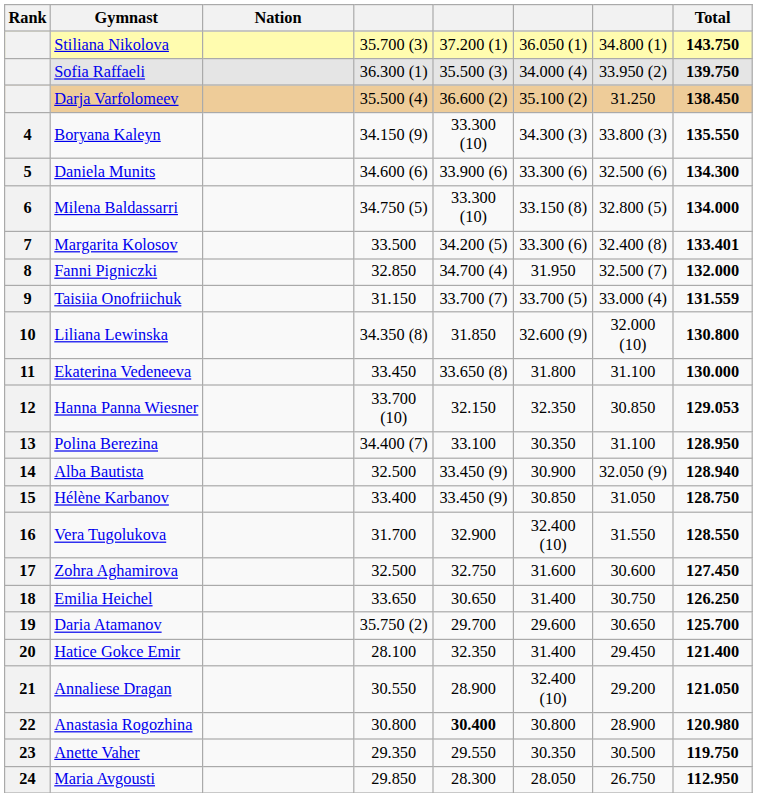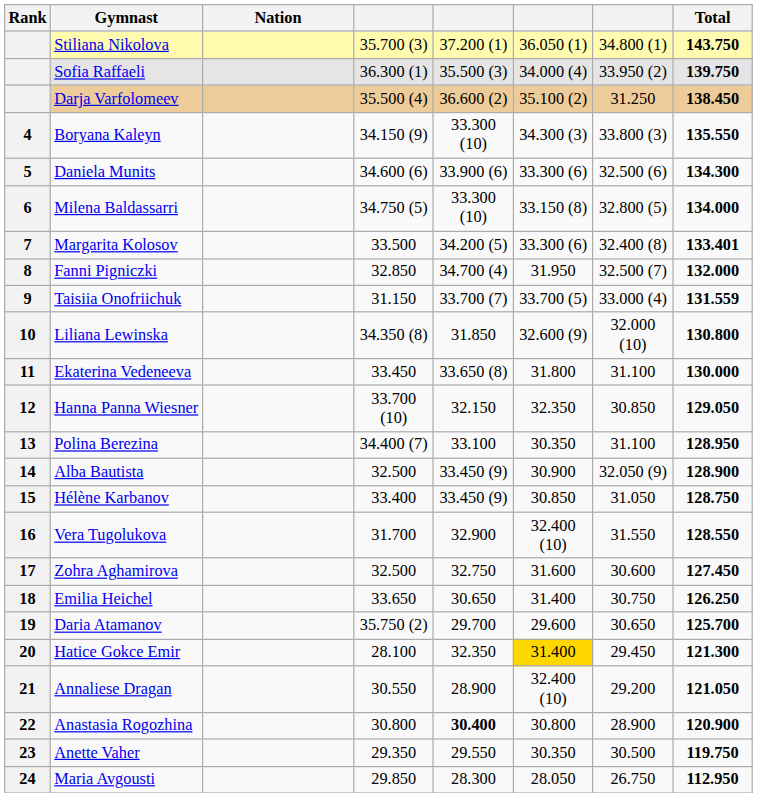Hanna Panna Wiesner | Total: 129.053 -> 129.050
Alba Bautista | Total: 128.940 -> 128.900
Hatice Gokce Emir | column 6: no background -> gold background
Hatice Gokce Emir | Total: 121.400 -> 121.300
Anastasia Rogozhina | Total: 120.980 -> 120.900
